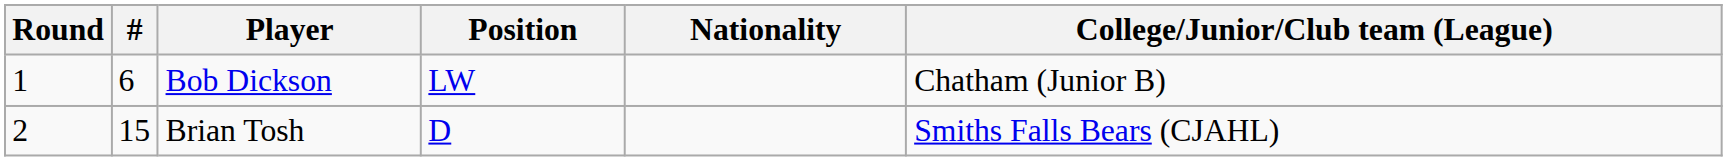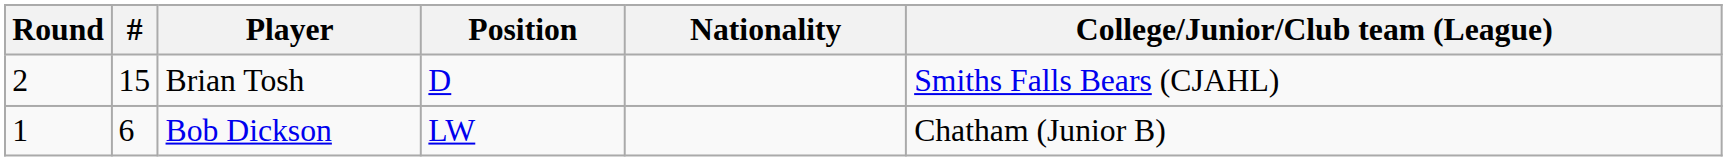rows swapped: Bob Dickson <-> Brian Tosh
